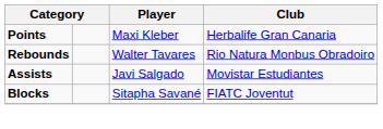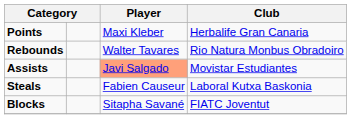Assists | Player: no background -> lightsalmon background
+ row: Steals | Fabien Causeur | Laboral Kutxa Baskonia
